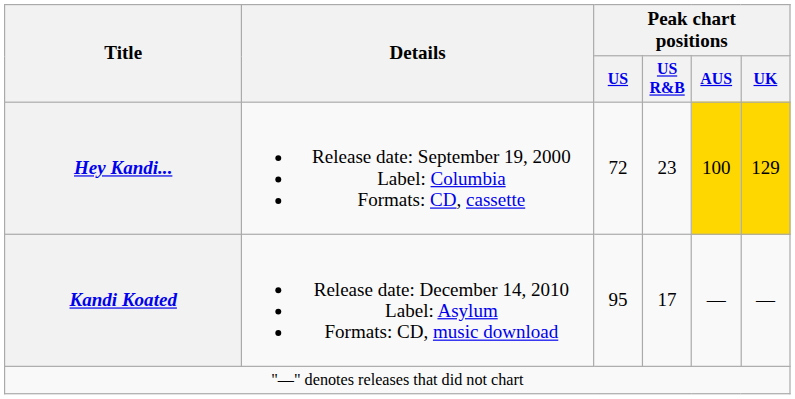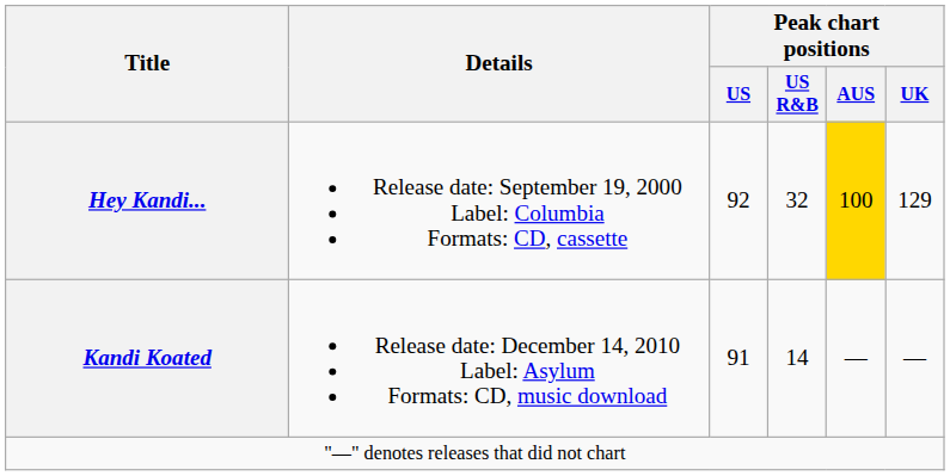Hey Kandi... | Peak chart positions / US: 72 -> 92
Hey Kandi... | Peak chart positions / US R&B: 23 -> 32
Hey Kandi... | Peak chart positions / UK: gold background -> no background
Kandi Koated | Peak chart positions / US: 95 -> 91
Kandi Koated | Peak chart positions / US R&B: 17 -> 14
